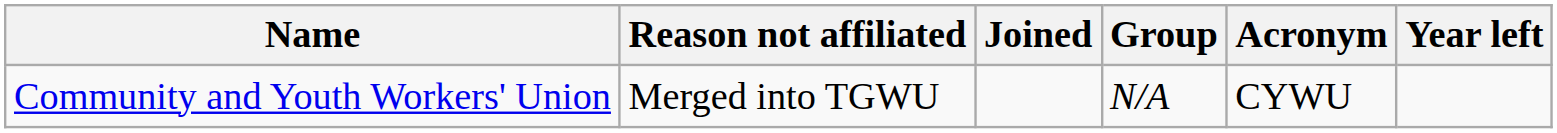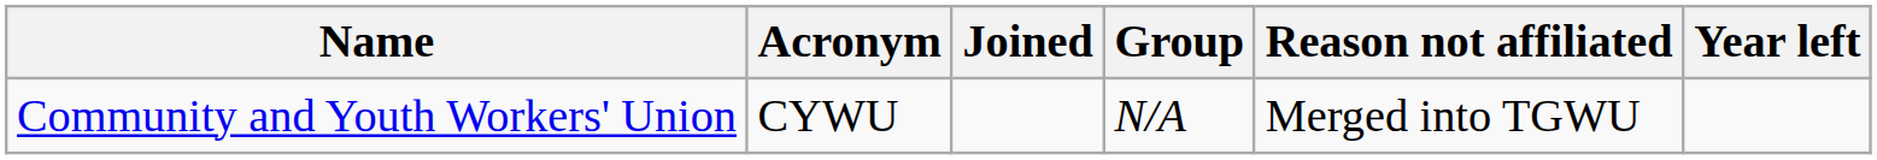columns swapped: Acronym <-> Reason not affiliated
